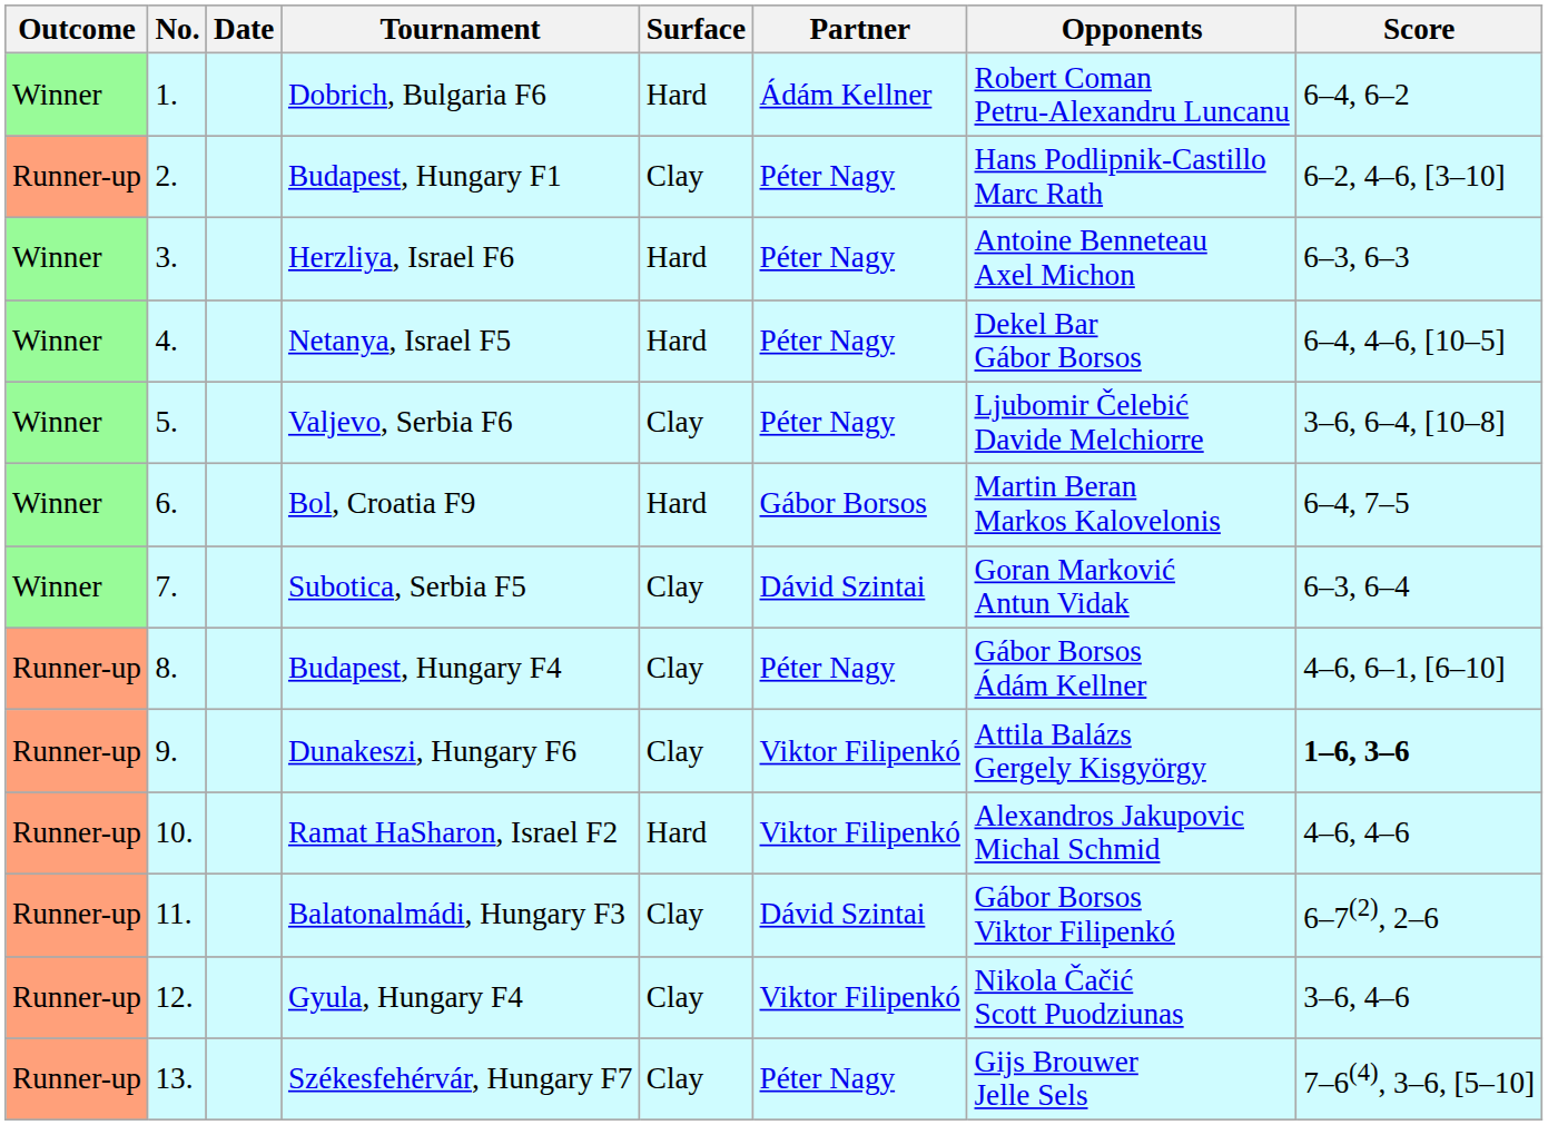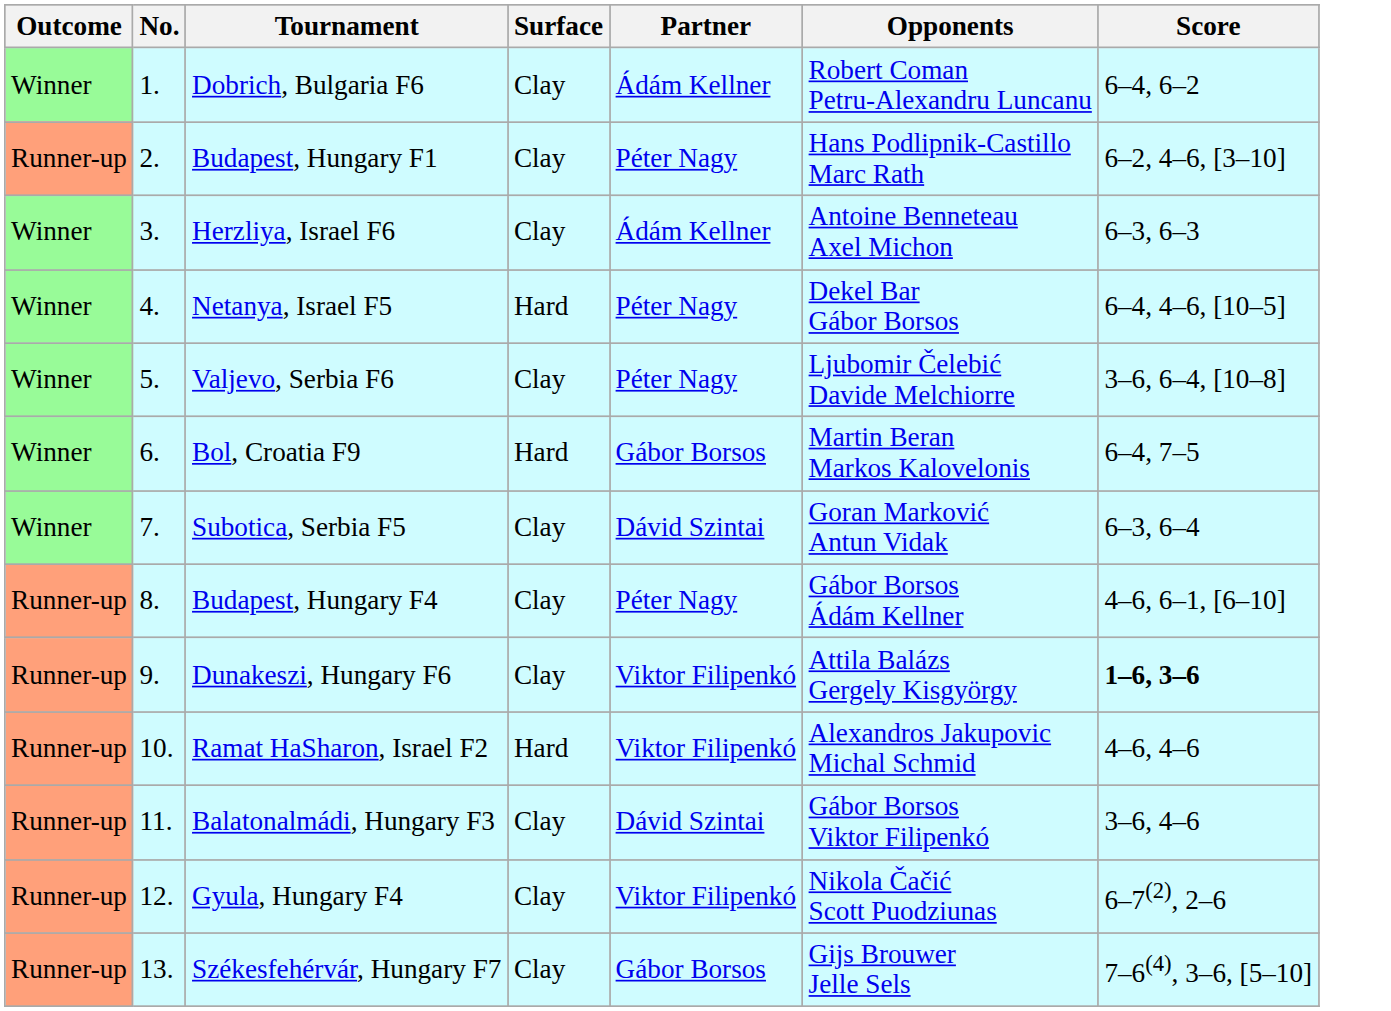- column: Date
Dobrich, Bulgaria F6 | Surface: Hard -> Clay
Herzliya, Israel F6 | Surface: Hard -> Clay
Herzliya, Israel F6 | Partner: Péter Nagy -> Ádám Kellner
Balatonalmádi, Hungary F3 | Score: 6–7(2), 2–6 -> 3–6, 4–6
Gyula, Hungary F4 | Score: 3–6, 4–6 -> 6–7(2), 2–6
Székesfehérvár, Hungary F7 | Partner: Péter Nagy -> Gábor Borsos
